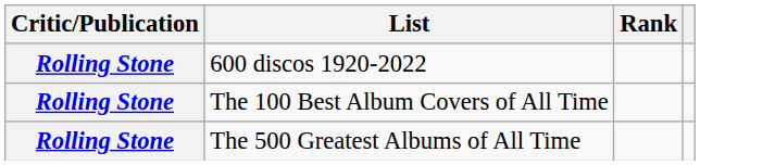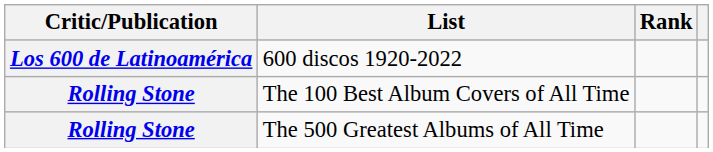600 discos 1920-2022 | Critic/Publication: Rolling Stone -> Los 600 de Latinoamérica
